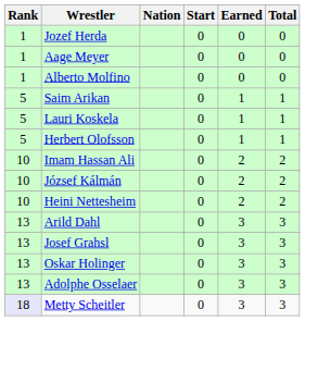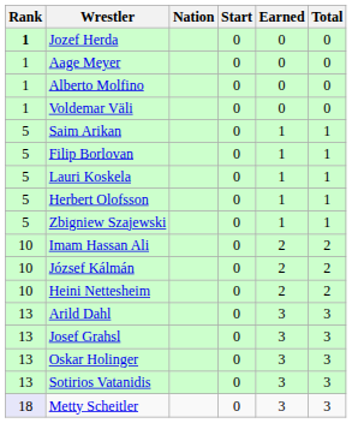Jozef Herda | Rank: normal -> bold
+ row: 1 | Voldemar Väli | 0 | 0 | 0
+ row: 5 | Filip Borlovan | 0 | 1 | 1
+ row: 5 | Zbigniew Szajewski | 0 | 1 | 1
- row: 13 | Adolphe Osselaer | 0 | 3 | 3
+ row: 13 | Sotirios Vatanidis | 0 | 3 | 3
